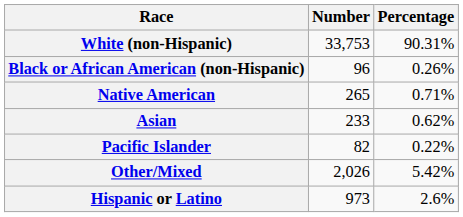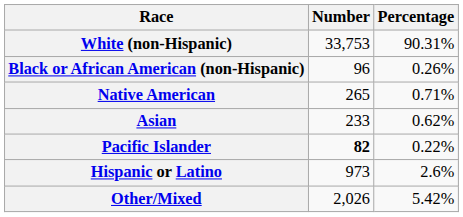Pacific Islander | Number: normal -> bold
rows swapped: Other/Mixed <-> Hispanic or Latino
